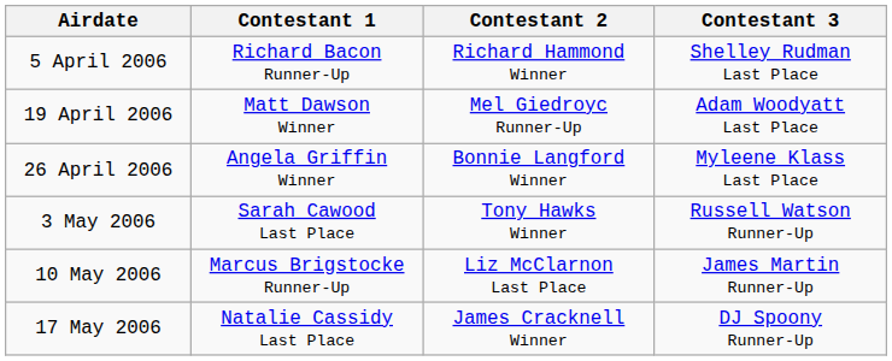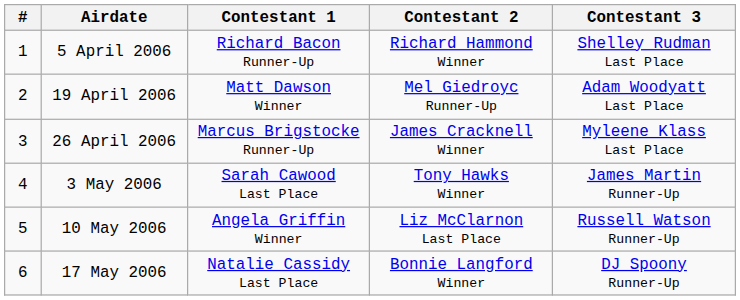+ column: # | 1 | 2 | 3 | 4 | 5 | 6
26 April 2006 | Contestant 1: Angela Griffin Winner -> Marcus Brigstocke Runner-Up
26 April 2006 | Contestant 2: Bonnie Langford Winner -> James Cracknell Winner
3 May 2006 | Contestant 3: Russell Watson Runner-Up -> James Martin Runner-Up
10 May 2006 | Contestant 1: Marcus Brigstocke Runner-Up -> Angela Griffin Winner
10 May 2006 | Contestant 3: James Martin Runner-Up -> Russell Watson Runner-Up
17 May 2006 | Contestant 2: James Cracknell Winner -> Bonnie Langford Winner
